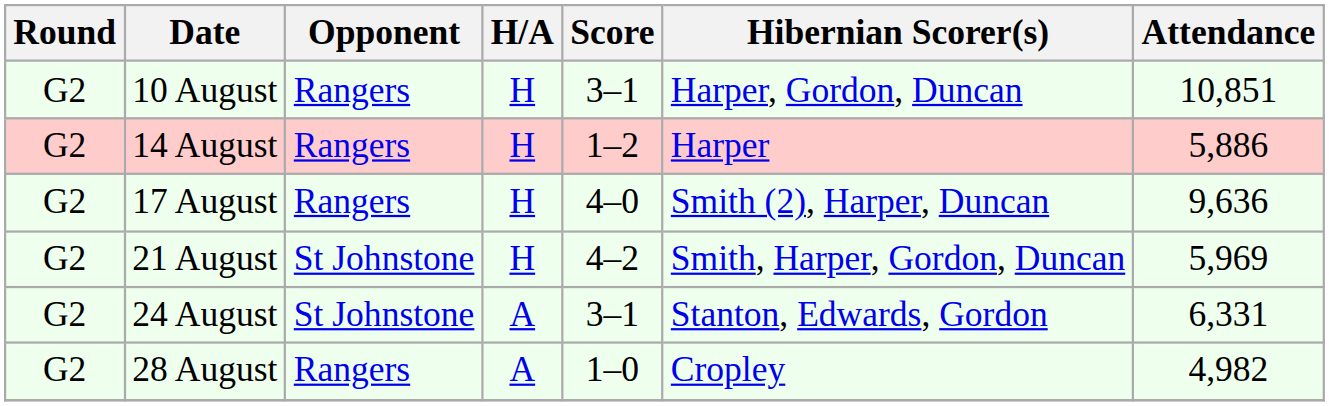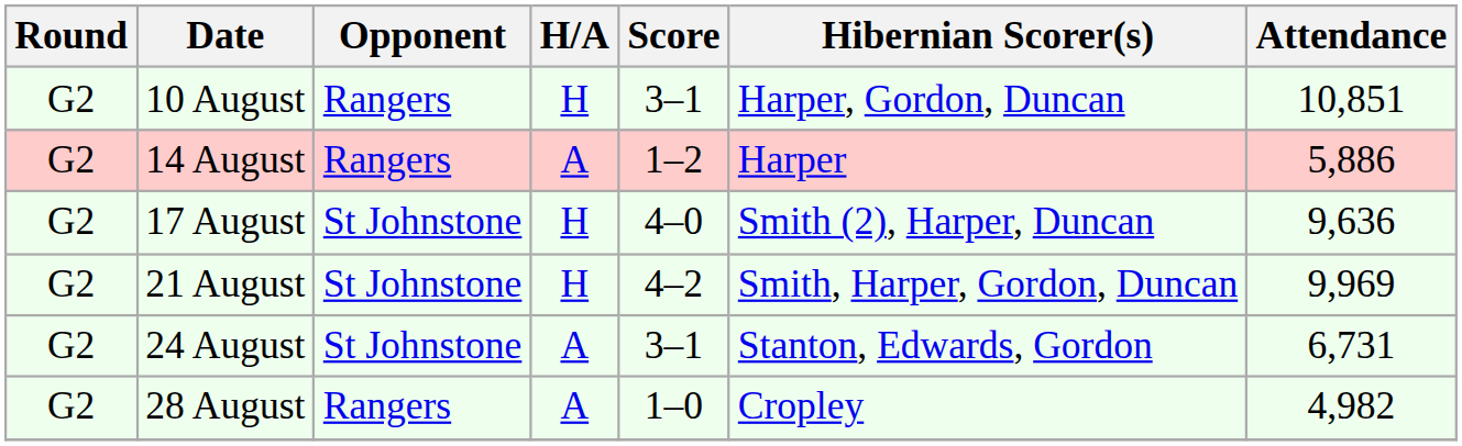14 August | H/A: H -> A
17 August | Opponent: Rangers -> St Johnstone
21 August | Attendance: 5,969 -> 9,969
24 August | Attendance: 6,331 -> 6,731
